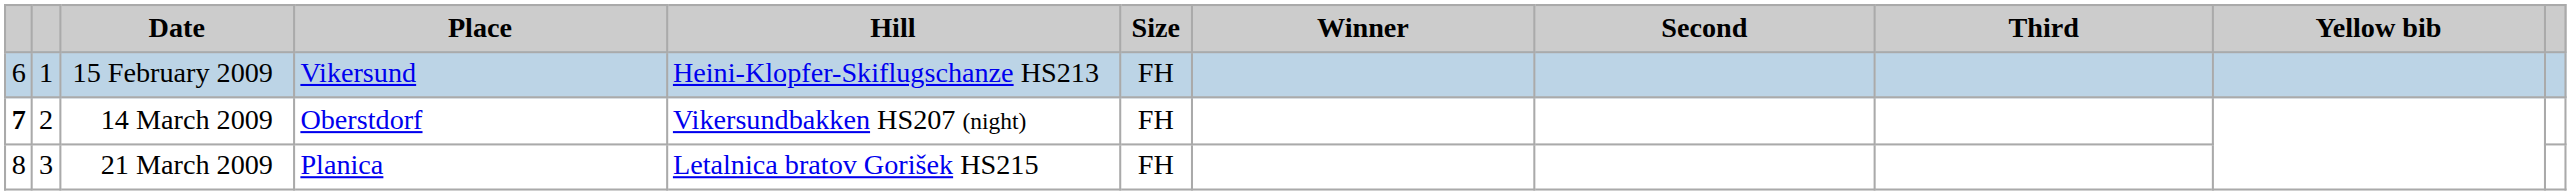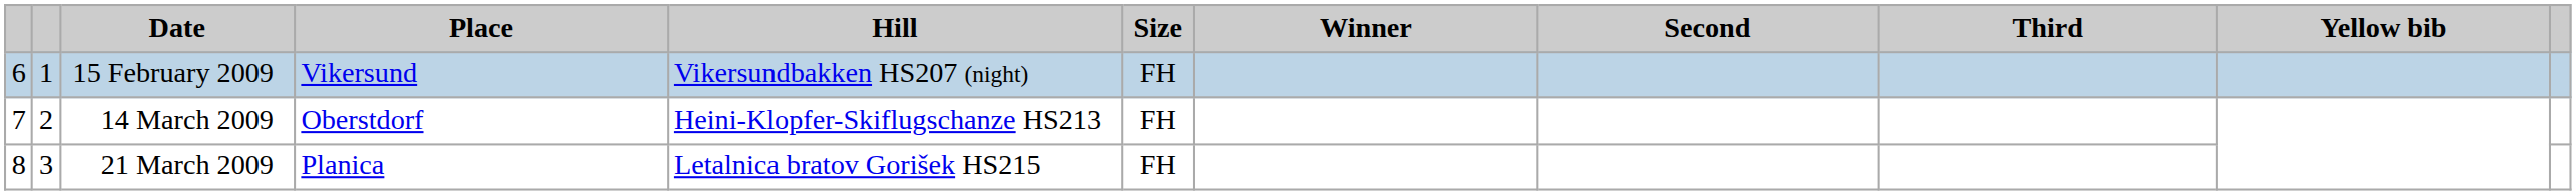15 February 2009 | Hill: Heini-Klopfer-Skiflugschanze HS213 -> Vikersundbakken HS207 (night)
14 March 2009 | column 1: bold -> normal
14 March 2009 | Hill: Vikersundbakken HS207 (night) -> Heini-Klopfer-Skiflugschanze HS213
